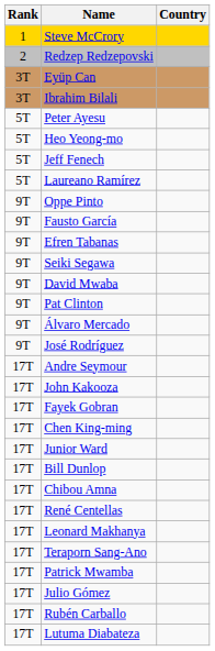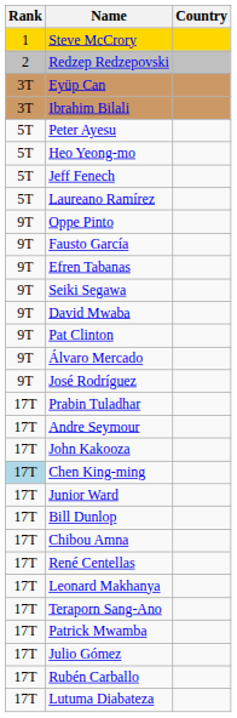+ row: 17T | Prabin Tuladhar
- row: 17T | Fayek Gobran
Chen King-ming | Rank: no background -> lightblue background
